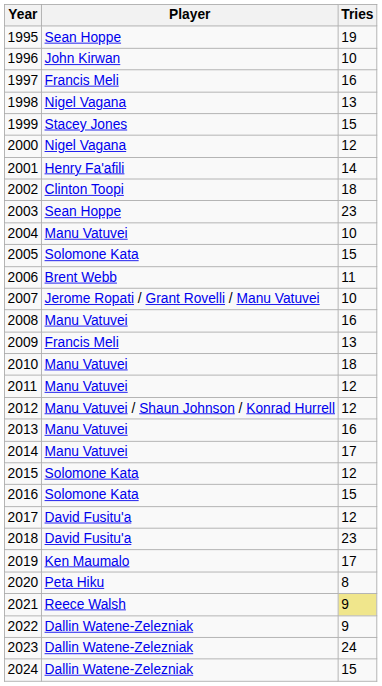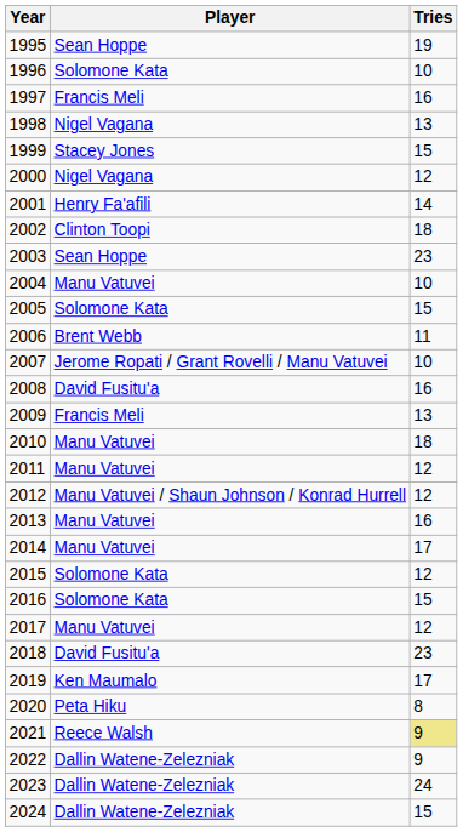1996 | Player: John Kirwan -> Solomone Kata
2008 | Player: Manu Vatuvei -> David Fusitu'a
2017 | Player: David Fusitu'a -> Manu Vatuvei
